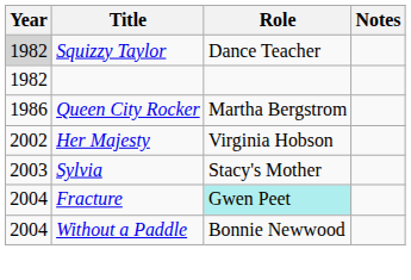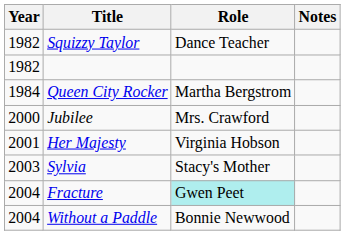Squizzy Taylor | Year: lightgrey background -> no background
Queen City Rocker | Year: 1986 -> 1984
+ row: 2000 | Jubilee | Mrs. Crawford
Her Majesty | Year: 2002 -> 2001
